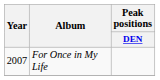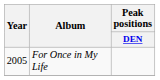For Once in My Life | Year: 2007 -> 2005
